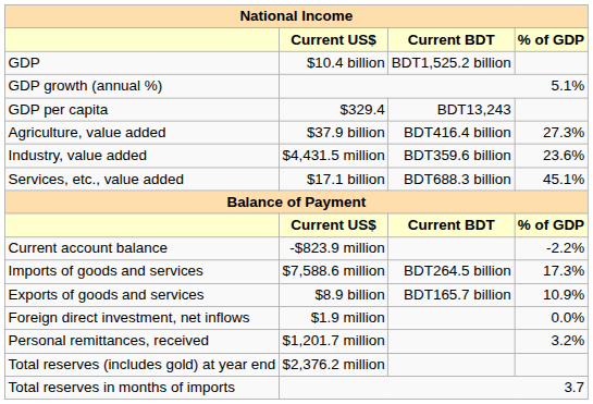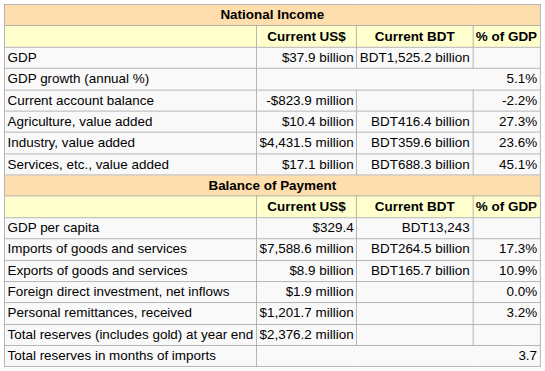GDP | Current US$: $10.4 billion -> $37.9 billion
rows swapped: GDP per capita <-> Current account balance
Agriculture, value added | Current US$: $37.9 billion -> $10.4 billion
